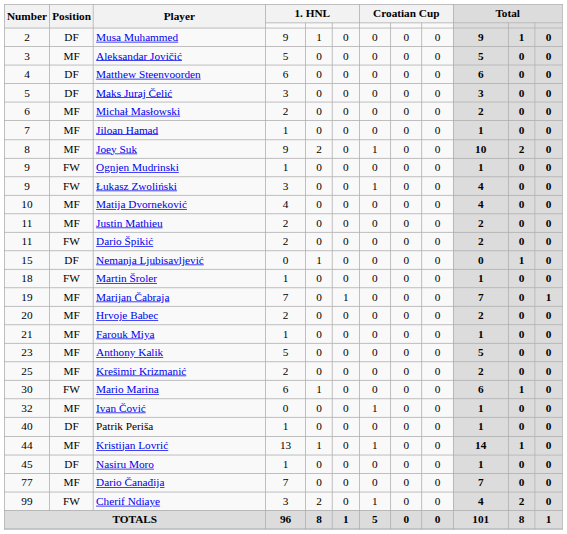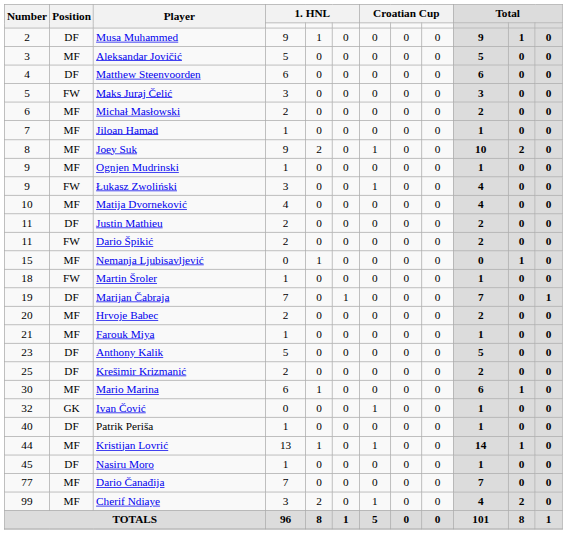Maks Juraj Čelić | Position: DF -> FW
Ognjen Mudrinski | Position: FW -> MF
Justin Mathieu | Position: MF -> DF
Nemanja Ljubisavljević | Position: DF -> MF
Marijan Čabraja | Position: MF -> DF
Anthony Kalik | Position: MF -> DF
Krešimir Krizmanić | Position: MF -> DF
Mario Marina | Position: FW -> MF
Ivan Čović | Position: MF -> GK
Cherif Ndiaye | Position: FW -> MF
